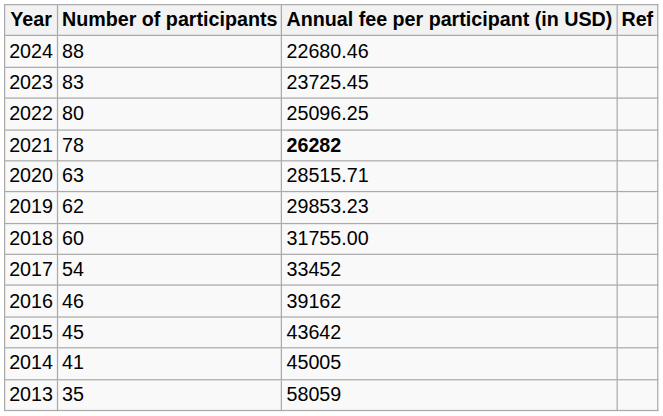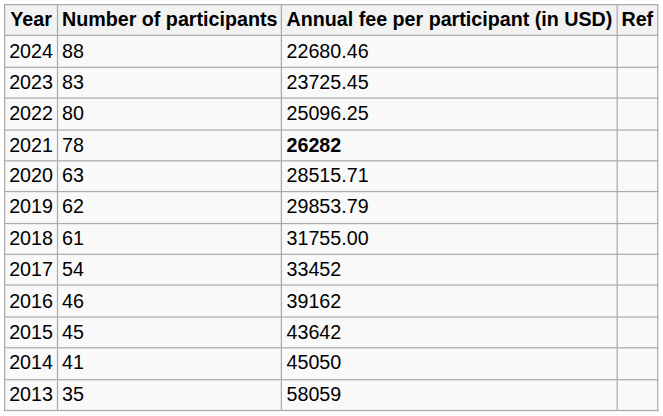2019 | Annual fee per participant (in USD): 29853.23 -> 29853.79
2018 | Number of participants: 60 -> 61
2014 | Annual fee per participant (in USD): 45005 -> 45050
